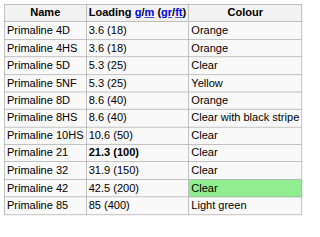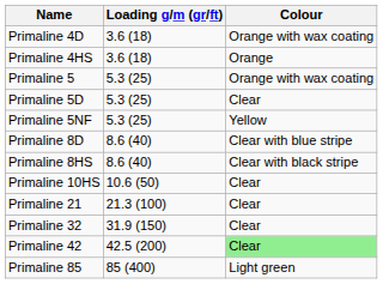Primaline 4D | Colour: Orange -> Orange with wax coating
+ row: Primaline 5 | 5.3 (25) | Orange with wax coating
Primaline 8D | Colour: Orange -> Clear with blue stripe
Primaline 21 | Loading g/m (gr/ft): bold -> normal
